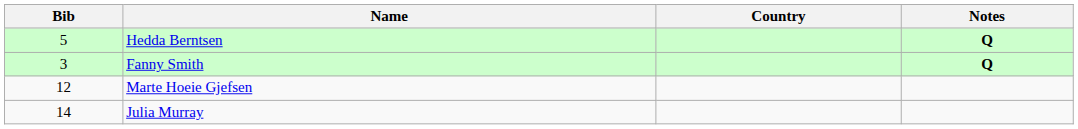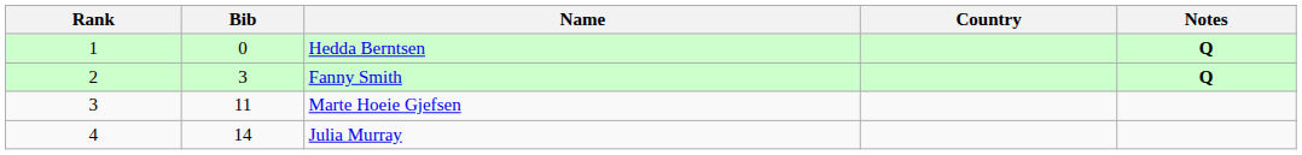+ column: Rank | 1 | 2 | 3 | 4
Hedda Berntsen | Bib: 5 -> 0
Marte Hoeie Gjefsen | Bib: 12 -> 11
